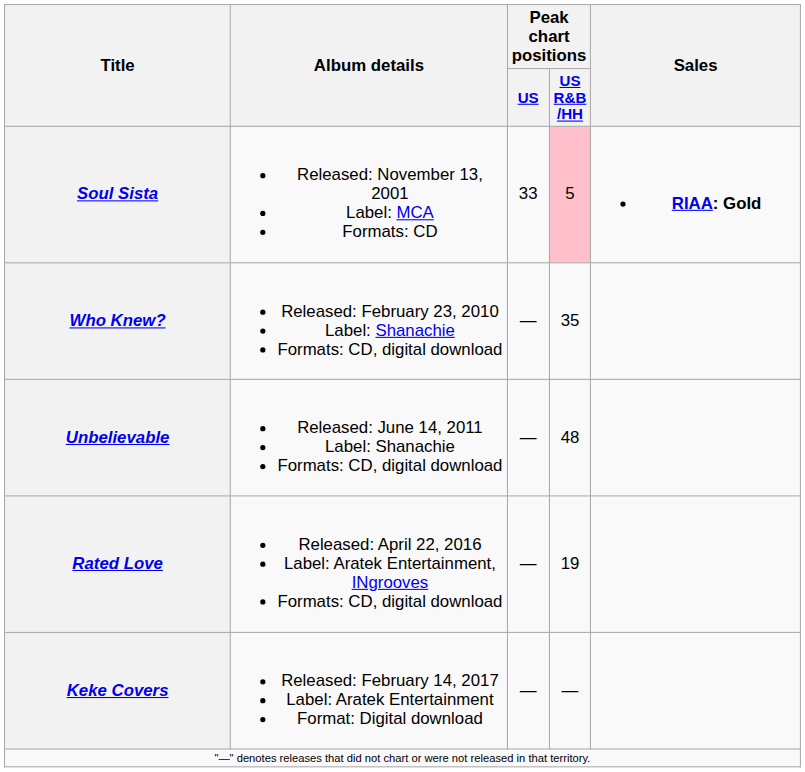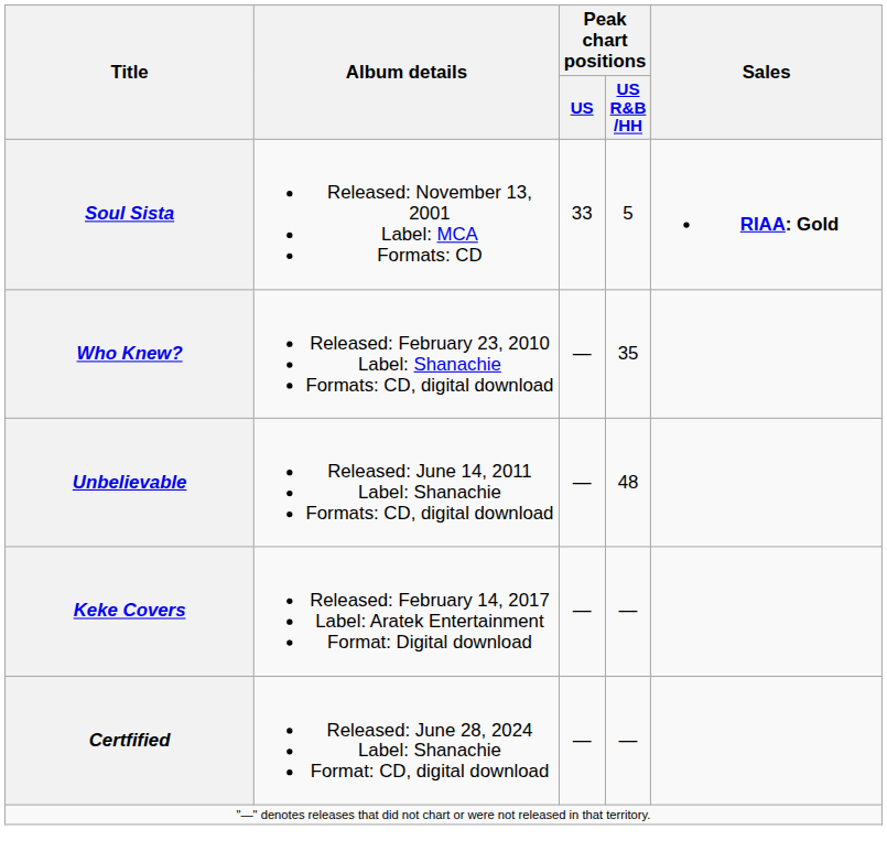Soul Sista | Peak chart positions / US R&B /HH: pink background -> no background
- row: Rated Love | Released: April 22, 2016 Label: Aratek Entertainment, INgrooves Formats: CD, digital download | — | 19
+ row: Certfified | Released: June 28, 2024 Label: Shanachie Format: CD, digital download | — | —
